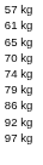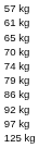+ row: 125 kg
